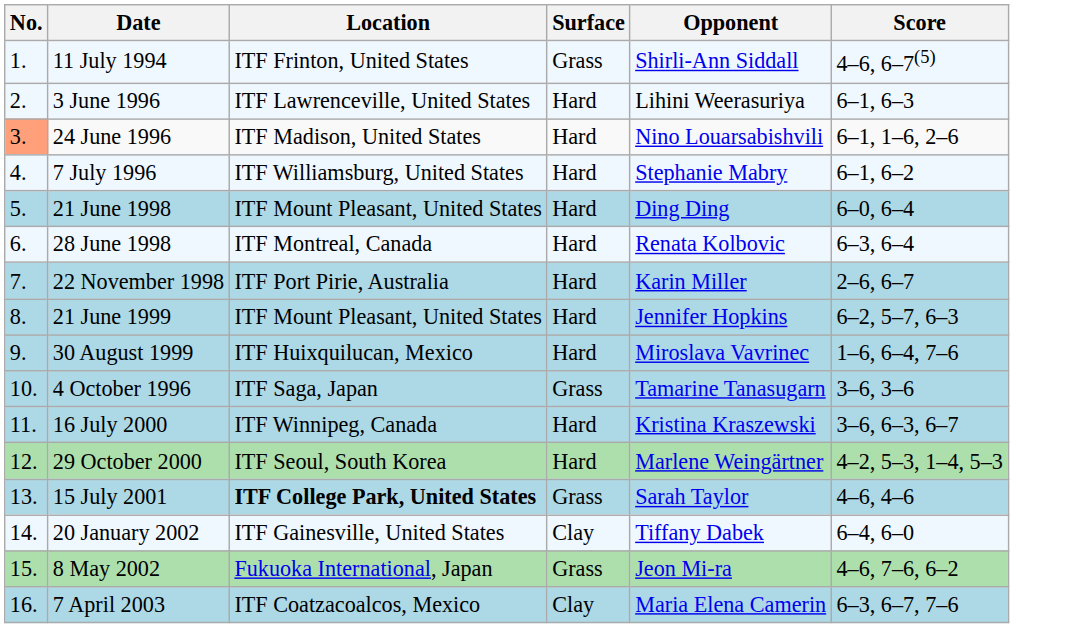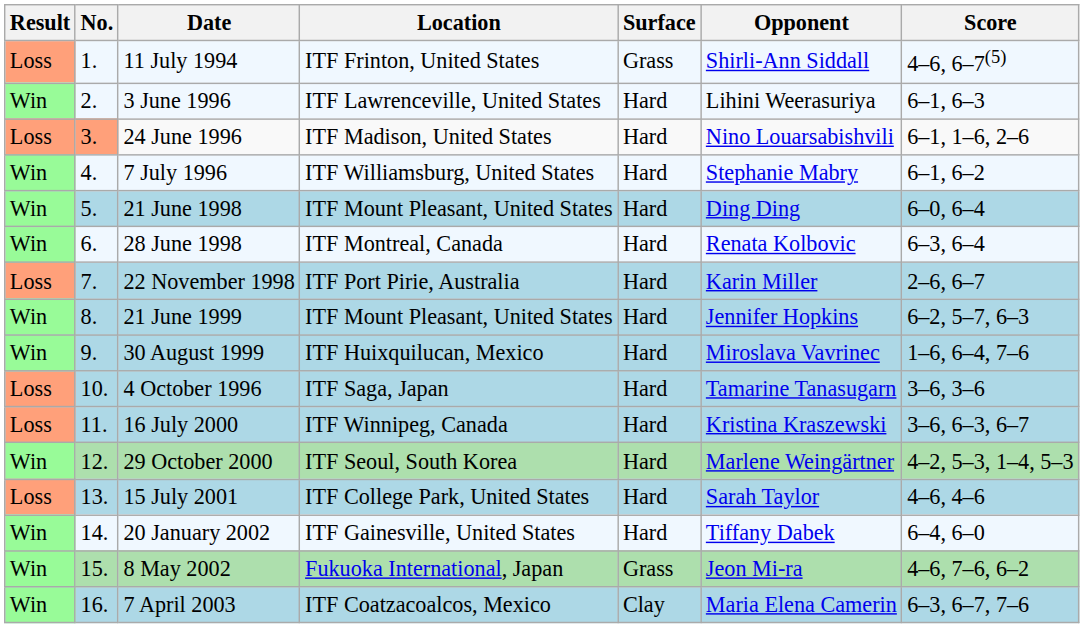+ column: Result | Loss | Win | Loss | Win | Win | Win | Loss | Win | Win | Loss | Loss | Win | Loss | Win | Win | Win
4 October 1996 | Surface: Grass -> Hard
15 July 2001 | Location: bold -> normal
15 July 2001 | Surface: Grass -> Hard
20 January 2002 | Surface: Clay -> Hard
